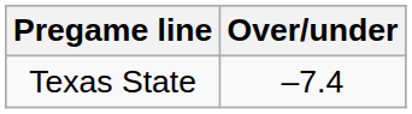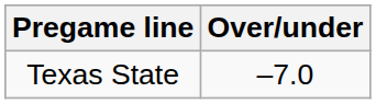Texas State | Over/under: –7.4 -> –7.0
